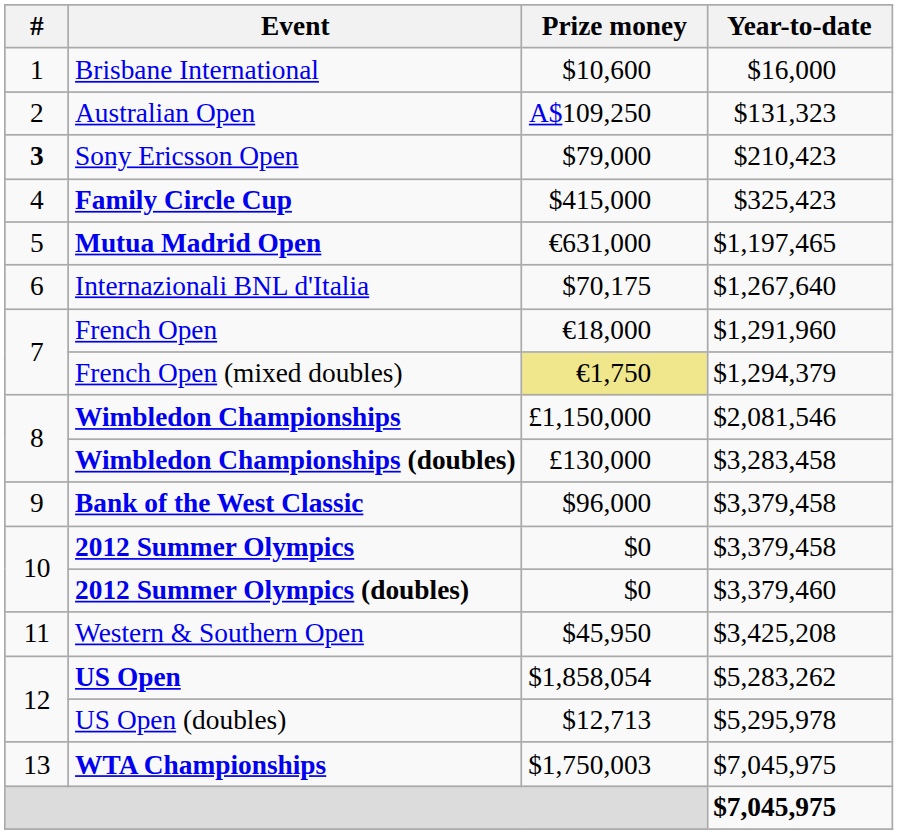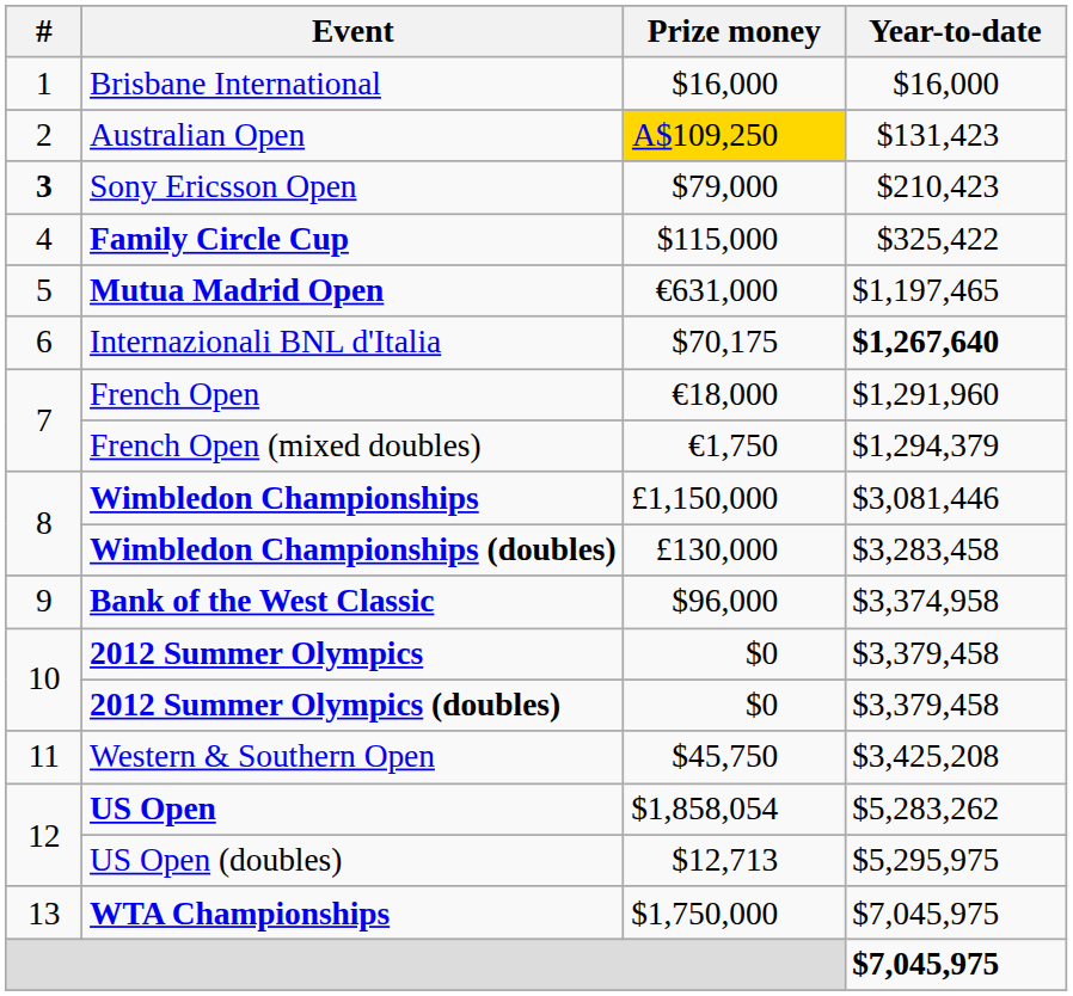Brisbane International | Prize money: $10,600 -> $16,000
Australian Open | Prize money: no background -> gold background
Australian Open | Year-to-date: $131,323 -> $131,423
Family Circle Cup | Prize money: $415,000 -> $115,000
Family Circle Cup | Year-to-date: $325,423 -> $325,422
Internazionali BNL d'Italia | Year-to-date: normal -> bold
French Open (mixed doubles) | Prize money: khaki background -> no background
Wimbledon Championships | Year-to-date: $2,081,546 -> $3,081,446
Bank of the West Classic | Year-to-date: $3,379,458 -> $3,374,958
2012 Summer Olympics (doubles) | Year-to-date: $3,379,460 -> $3,379,458
Western & Southern Open | Prize money: $45,950 -> $45,750
US Open (doubles) | Year-to-date: $5,295,978 -> $5,295,975
WTA Championships | Prize money: $1,750,003 -> $1,750,000
